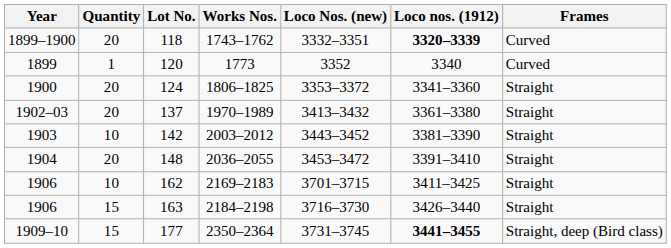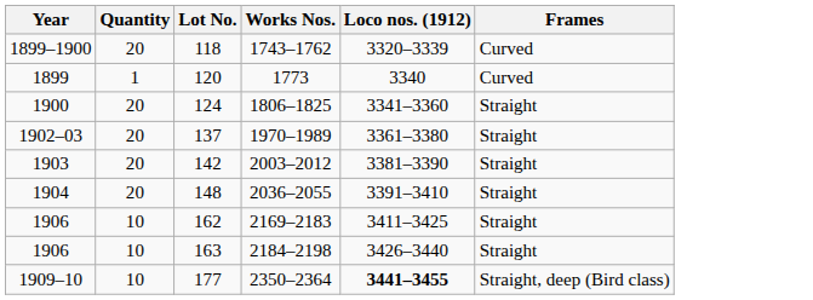- column: Loco Nos. (new) | 3332–3351 | 3352 | 3353–3372 | 3413–3432 | 3443–3452 | 3453–3472 | 3701–3715 | 3716–3730 | 3731–3745
118 | Loco nos. (1912): bold -> normal
142 | Quantity: 10 -> 20
163 | Quantity: 15 -> 10
177 | Quantity: 15 -> 10
